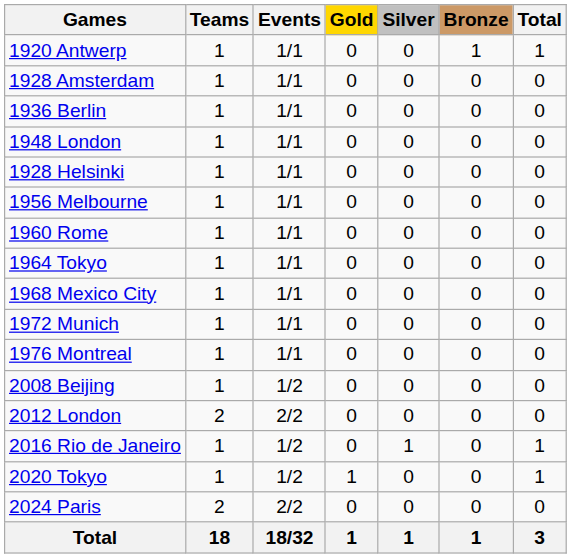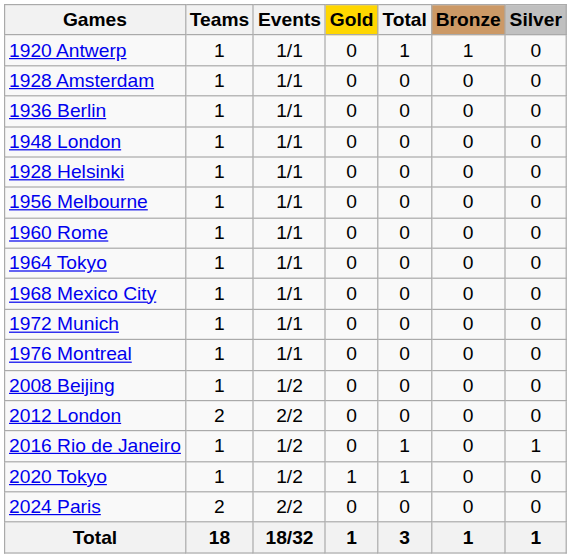columns swapped: Silver <-> Total
